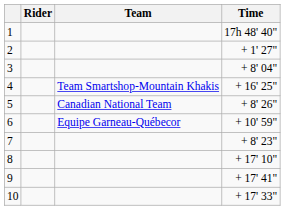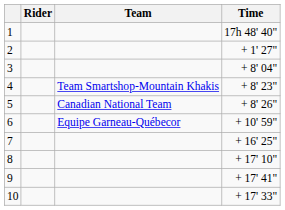4 | Time: + 16' 25" -> + 8' 23"
7 | Time: + 8' 23" -> + 16' 25"
